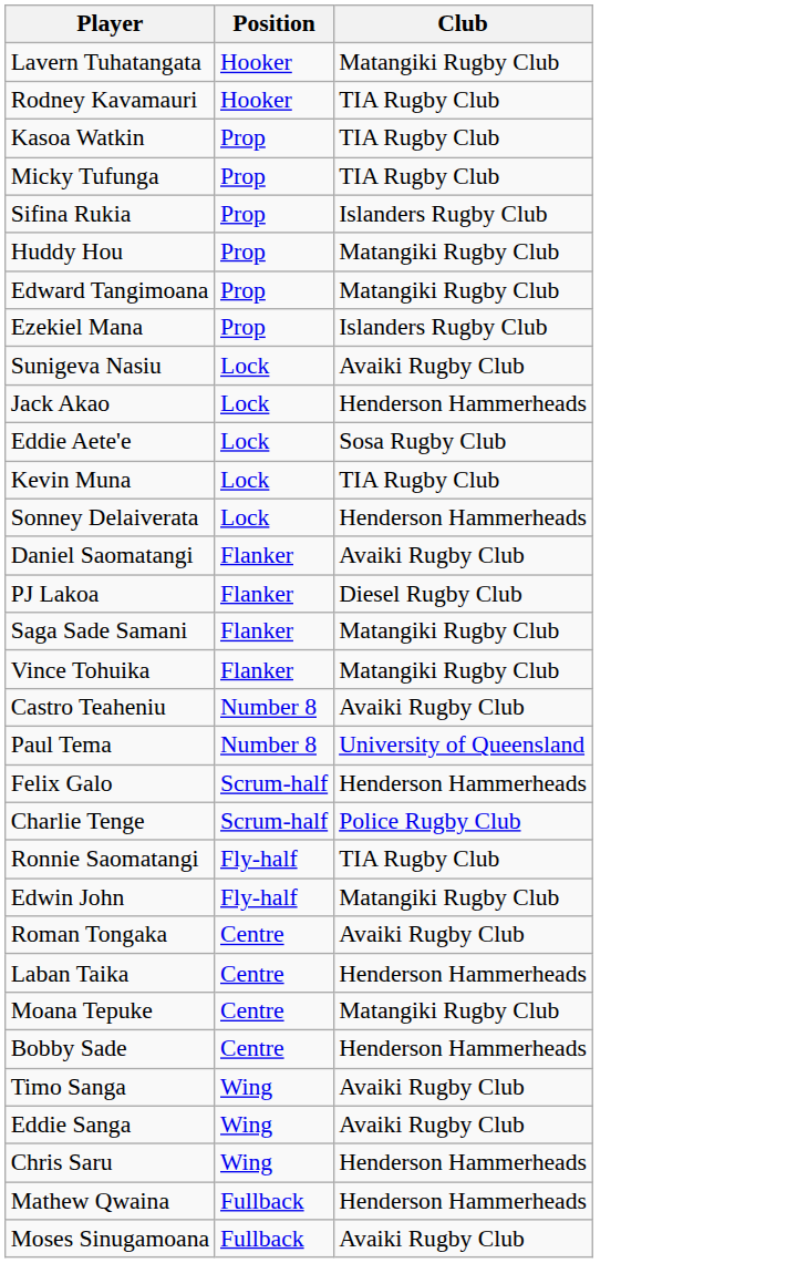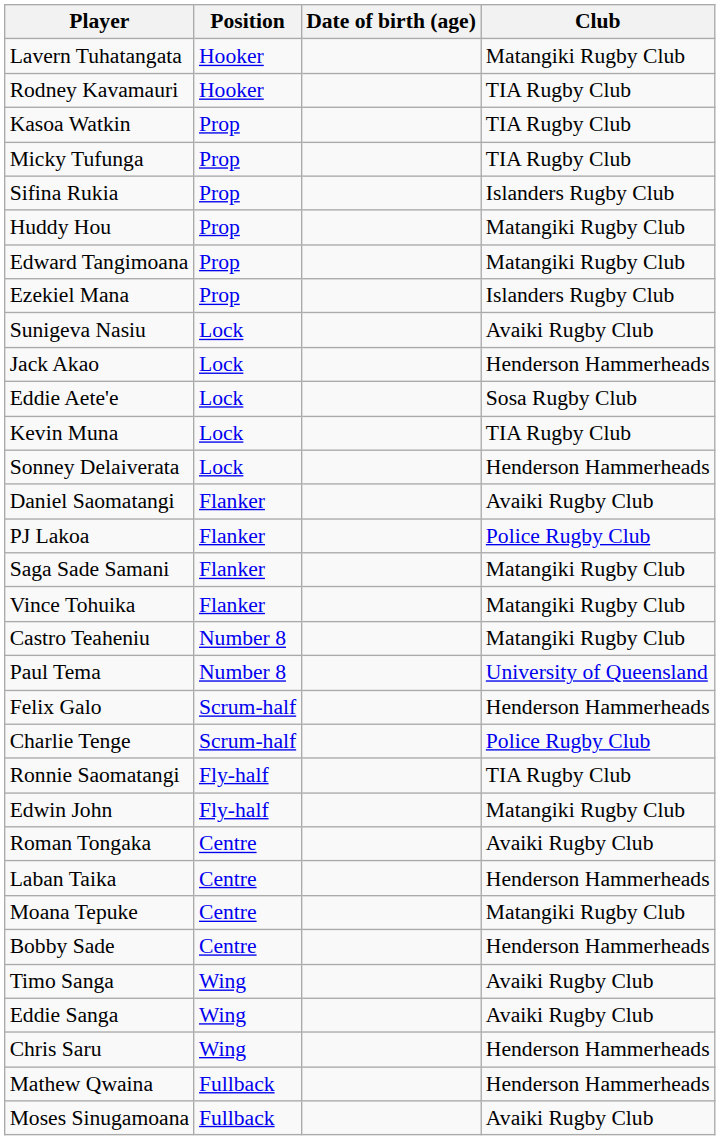+ column: Date of birth (age)
PJ Lakoa | Club: Diesel Rugby Club -> Police Rugby Club
Castro Teaheniu | Club: Avaiki Rugby Club -> Matangiki Rugby Club
